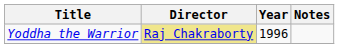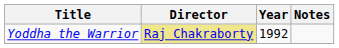Yoddha the Warrior | Year: 1996 -> 1992
